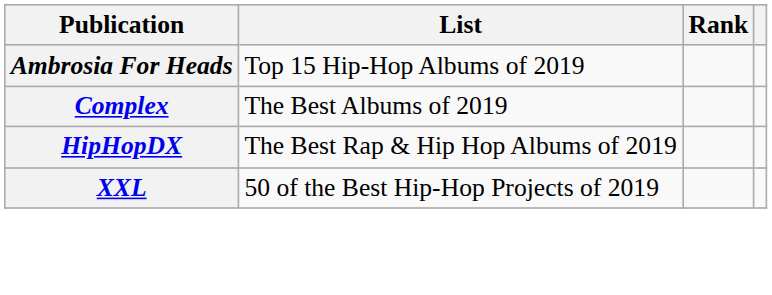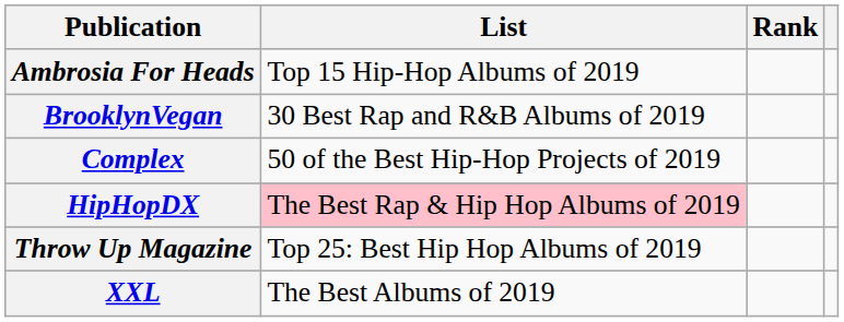+ row: BrooklynVegan | 30 Best Rap and R&B Albums of 2019
Complex | List: The Best Albums of 2019 -> 50 of the Best Hip-Hop Projects of 2019
HipHopDX | List: no background -> pink background
+ row: Throw Up Magazine | Top 25: Best Hip Hop Albums of 2019
XXL | List: 50 of the Best Hip-Hop Projects of 2019 -> The Best Albums of 2019
